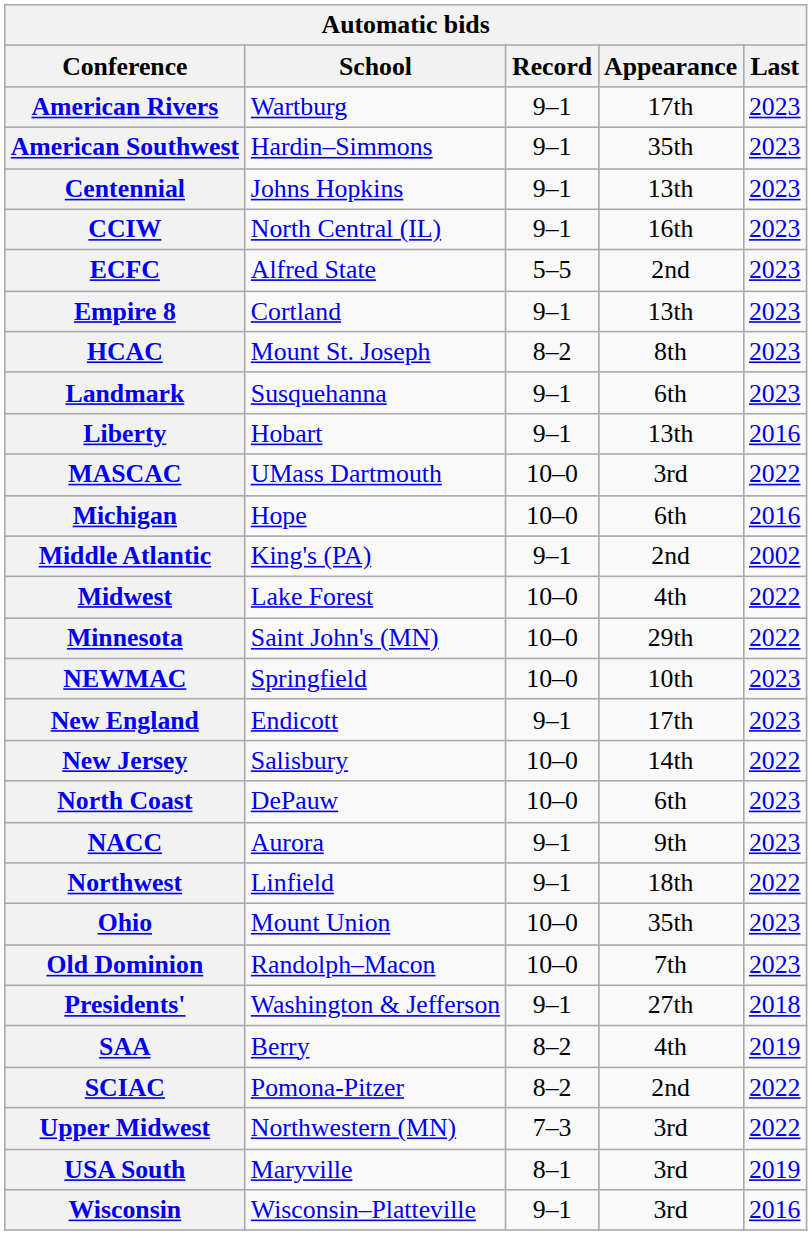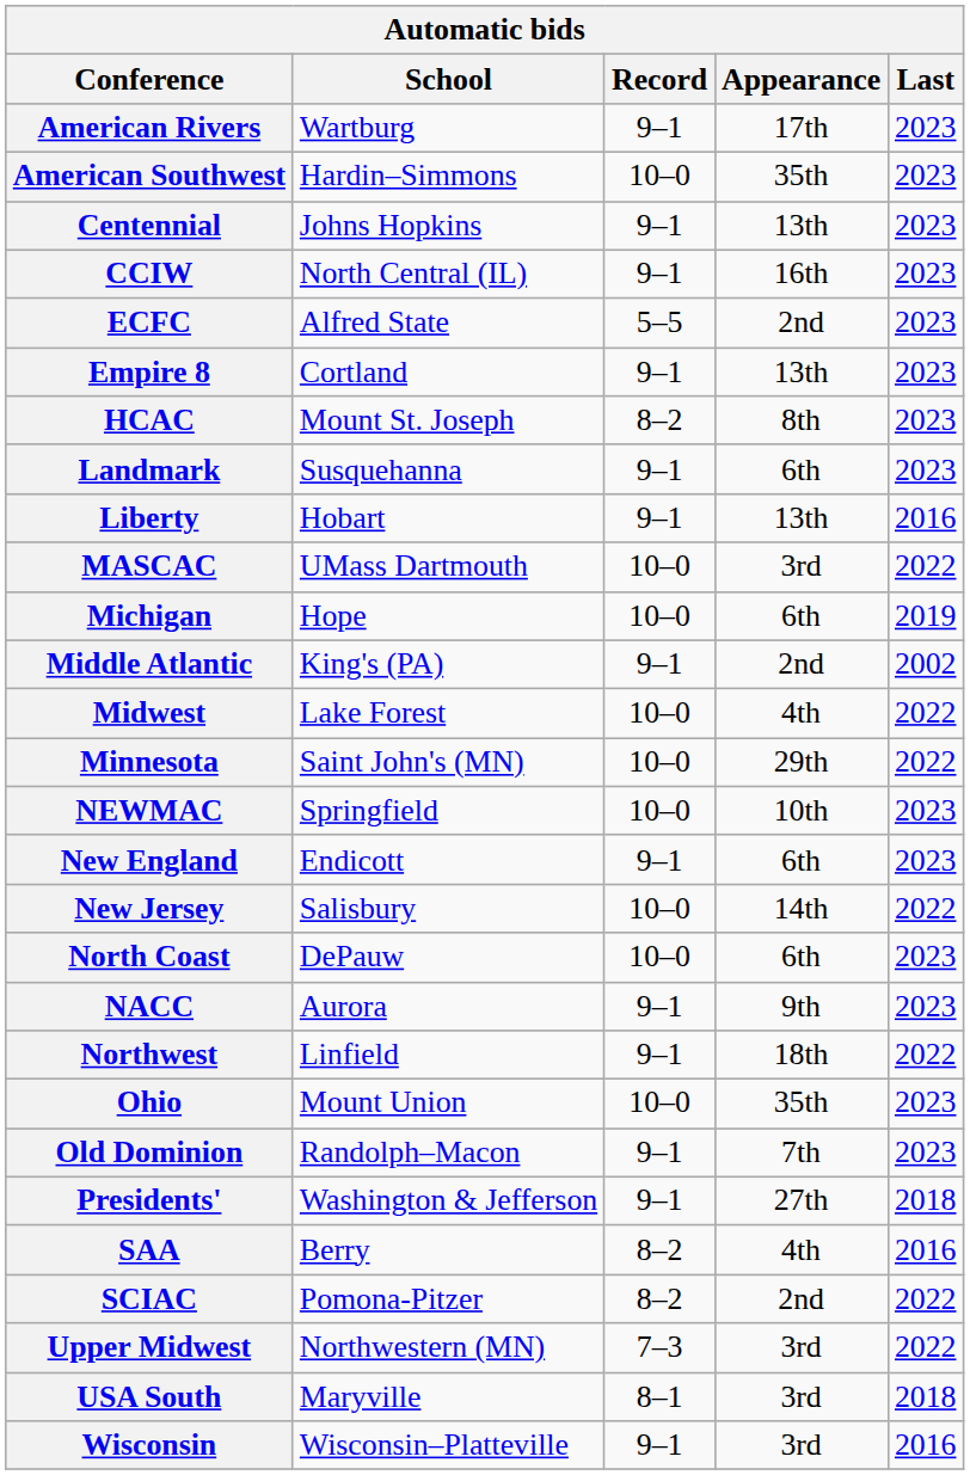American Southwest | Record: 9–1 -> 10–0
Michigan | Last: 2016 -> 2019
New England | Appearance: 17th -> 6th
Old Dominion | Record: 10–0 -> 9–1
SAA | Last: 2019 -> 2016
USA South | Last: 2019 -> 2018
